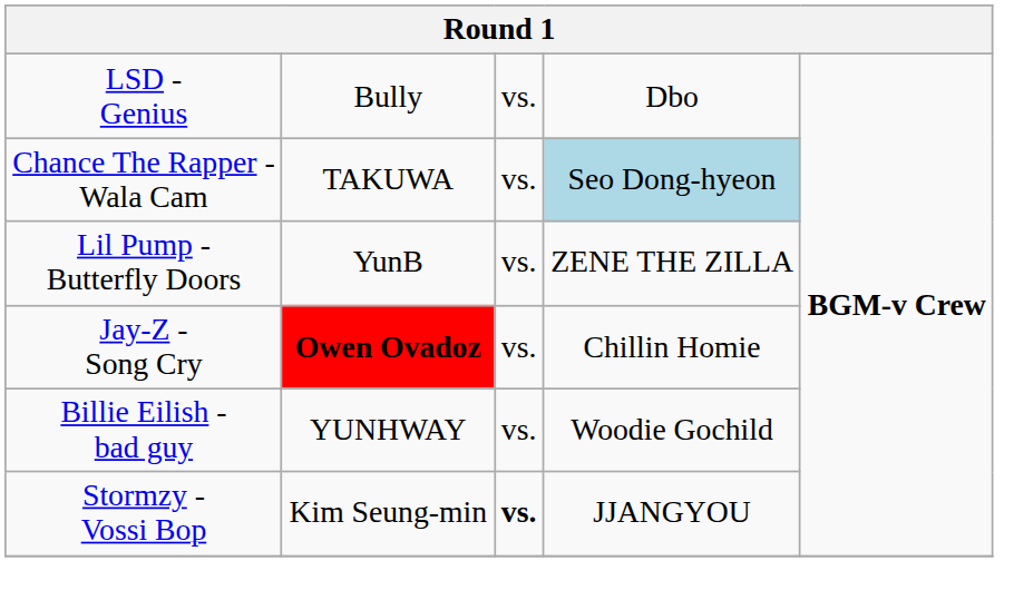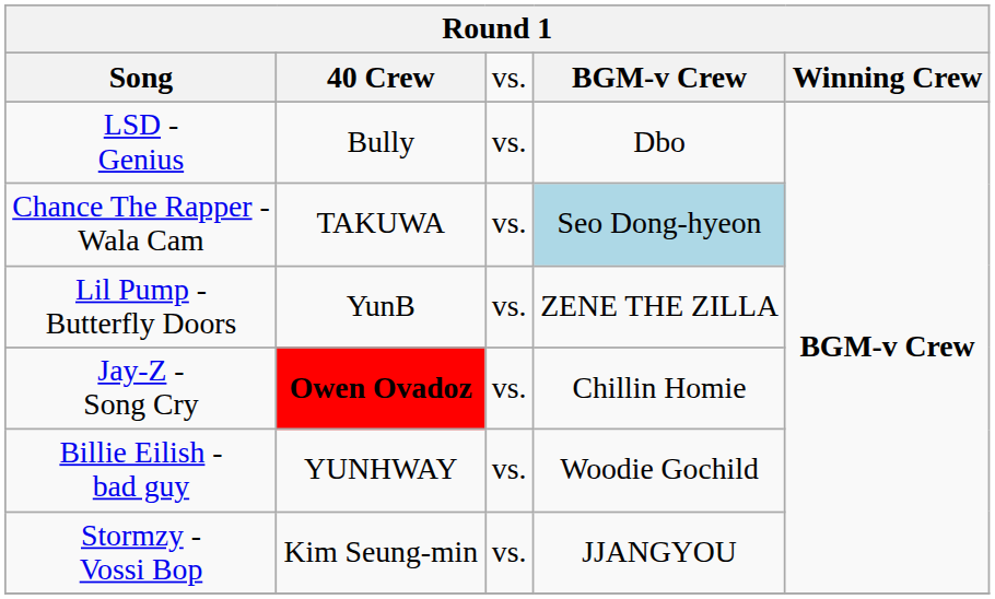+ row: Song | 40 Crew | vs. | BGM-v Crew | Winning Crew
Stormzy - Vossi Bop | column 3: bold -> normal
